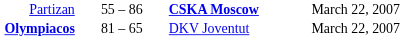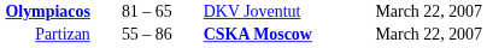rows swapped: Olympiacos <-> Partizan
